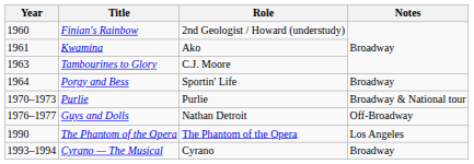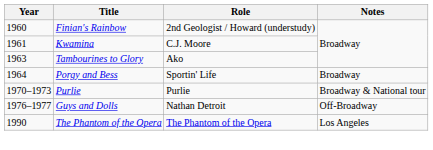Kwamina | Role: Ako -> C.J. Moore
Tambourines to Glory | Role: C.J. Moore -> Ako
- row: 1993–1994 | Cyrano — The Musical | Cyrano | Broadway
